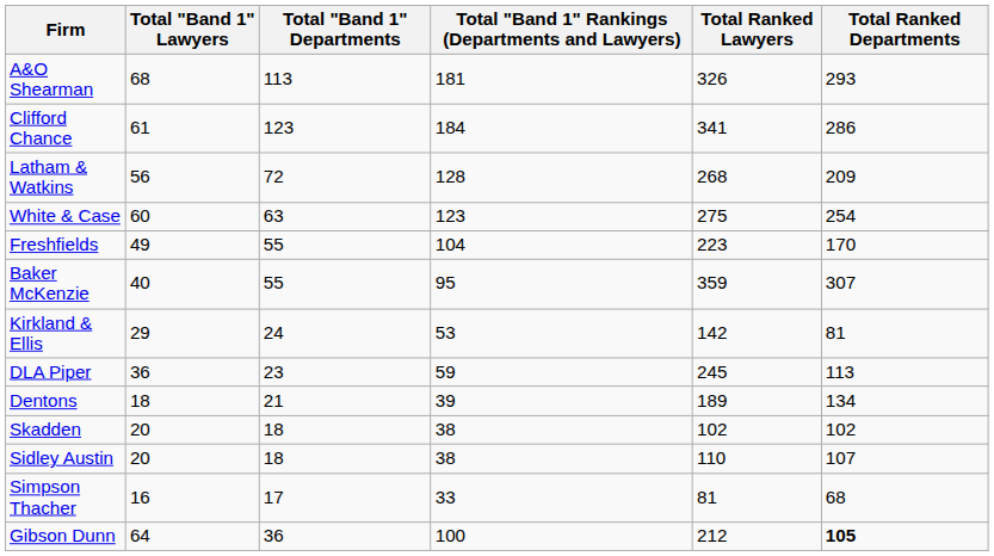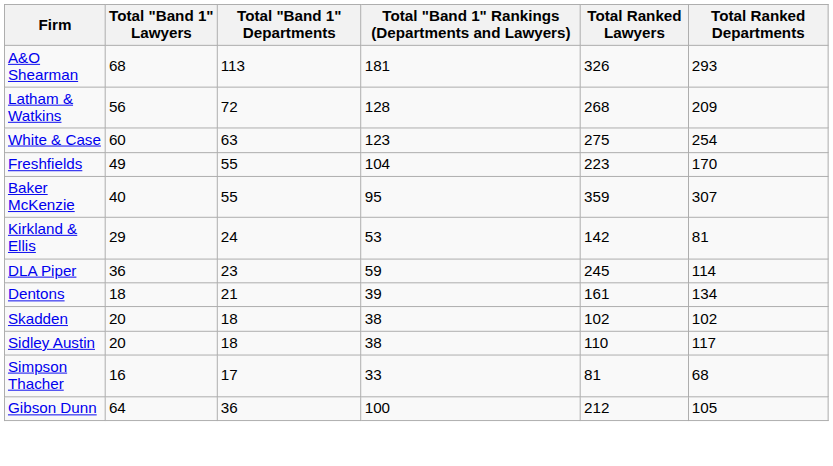- row: Clifford Chance | 61 | 123 | 184 | 341 | 286
DLA Piper | Total Ranked Departments: 113 -> 114
Dentons | Total Ranked Lawyers: 189 -> 161
Sidley Austin | Total Ranked Departments: 107 -> 117
Gibson Dunn | Total Ranked Departments: bold -> normal
